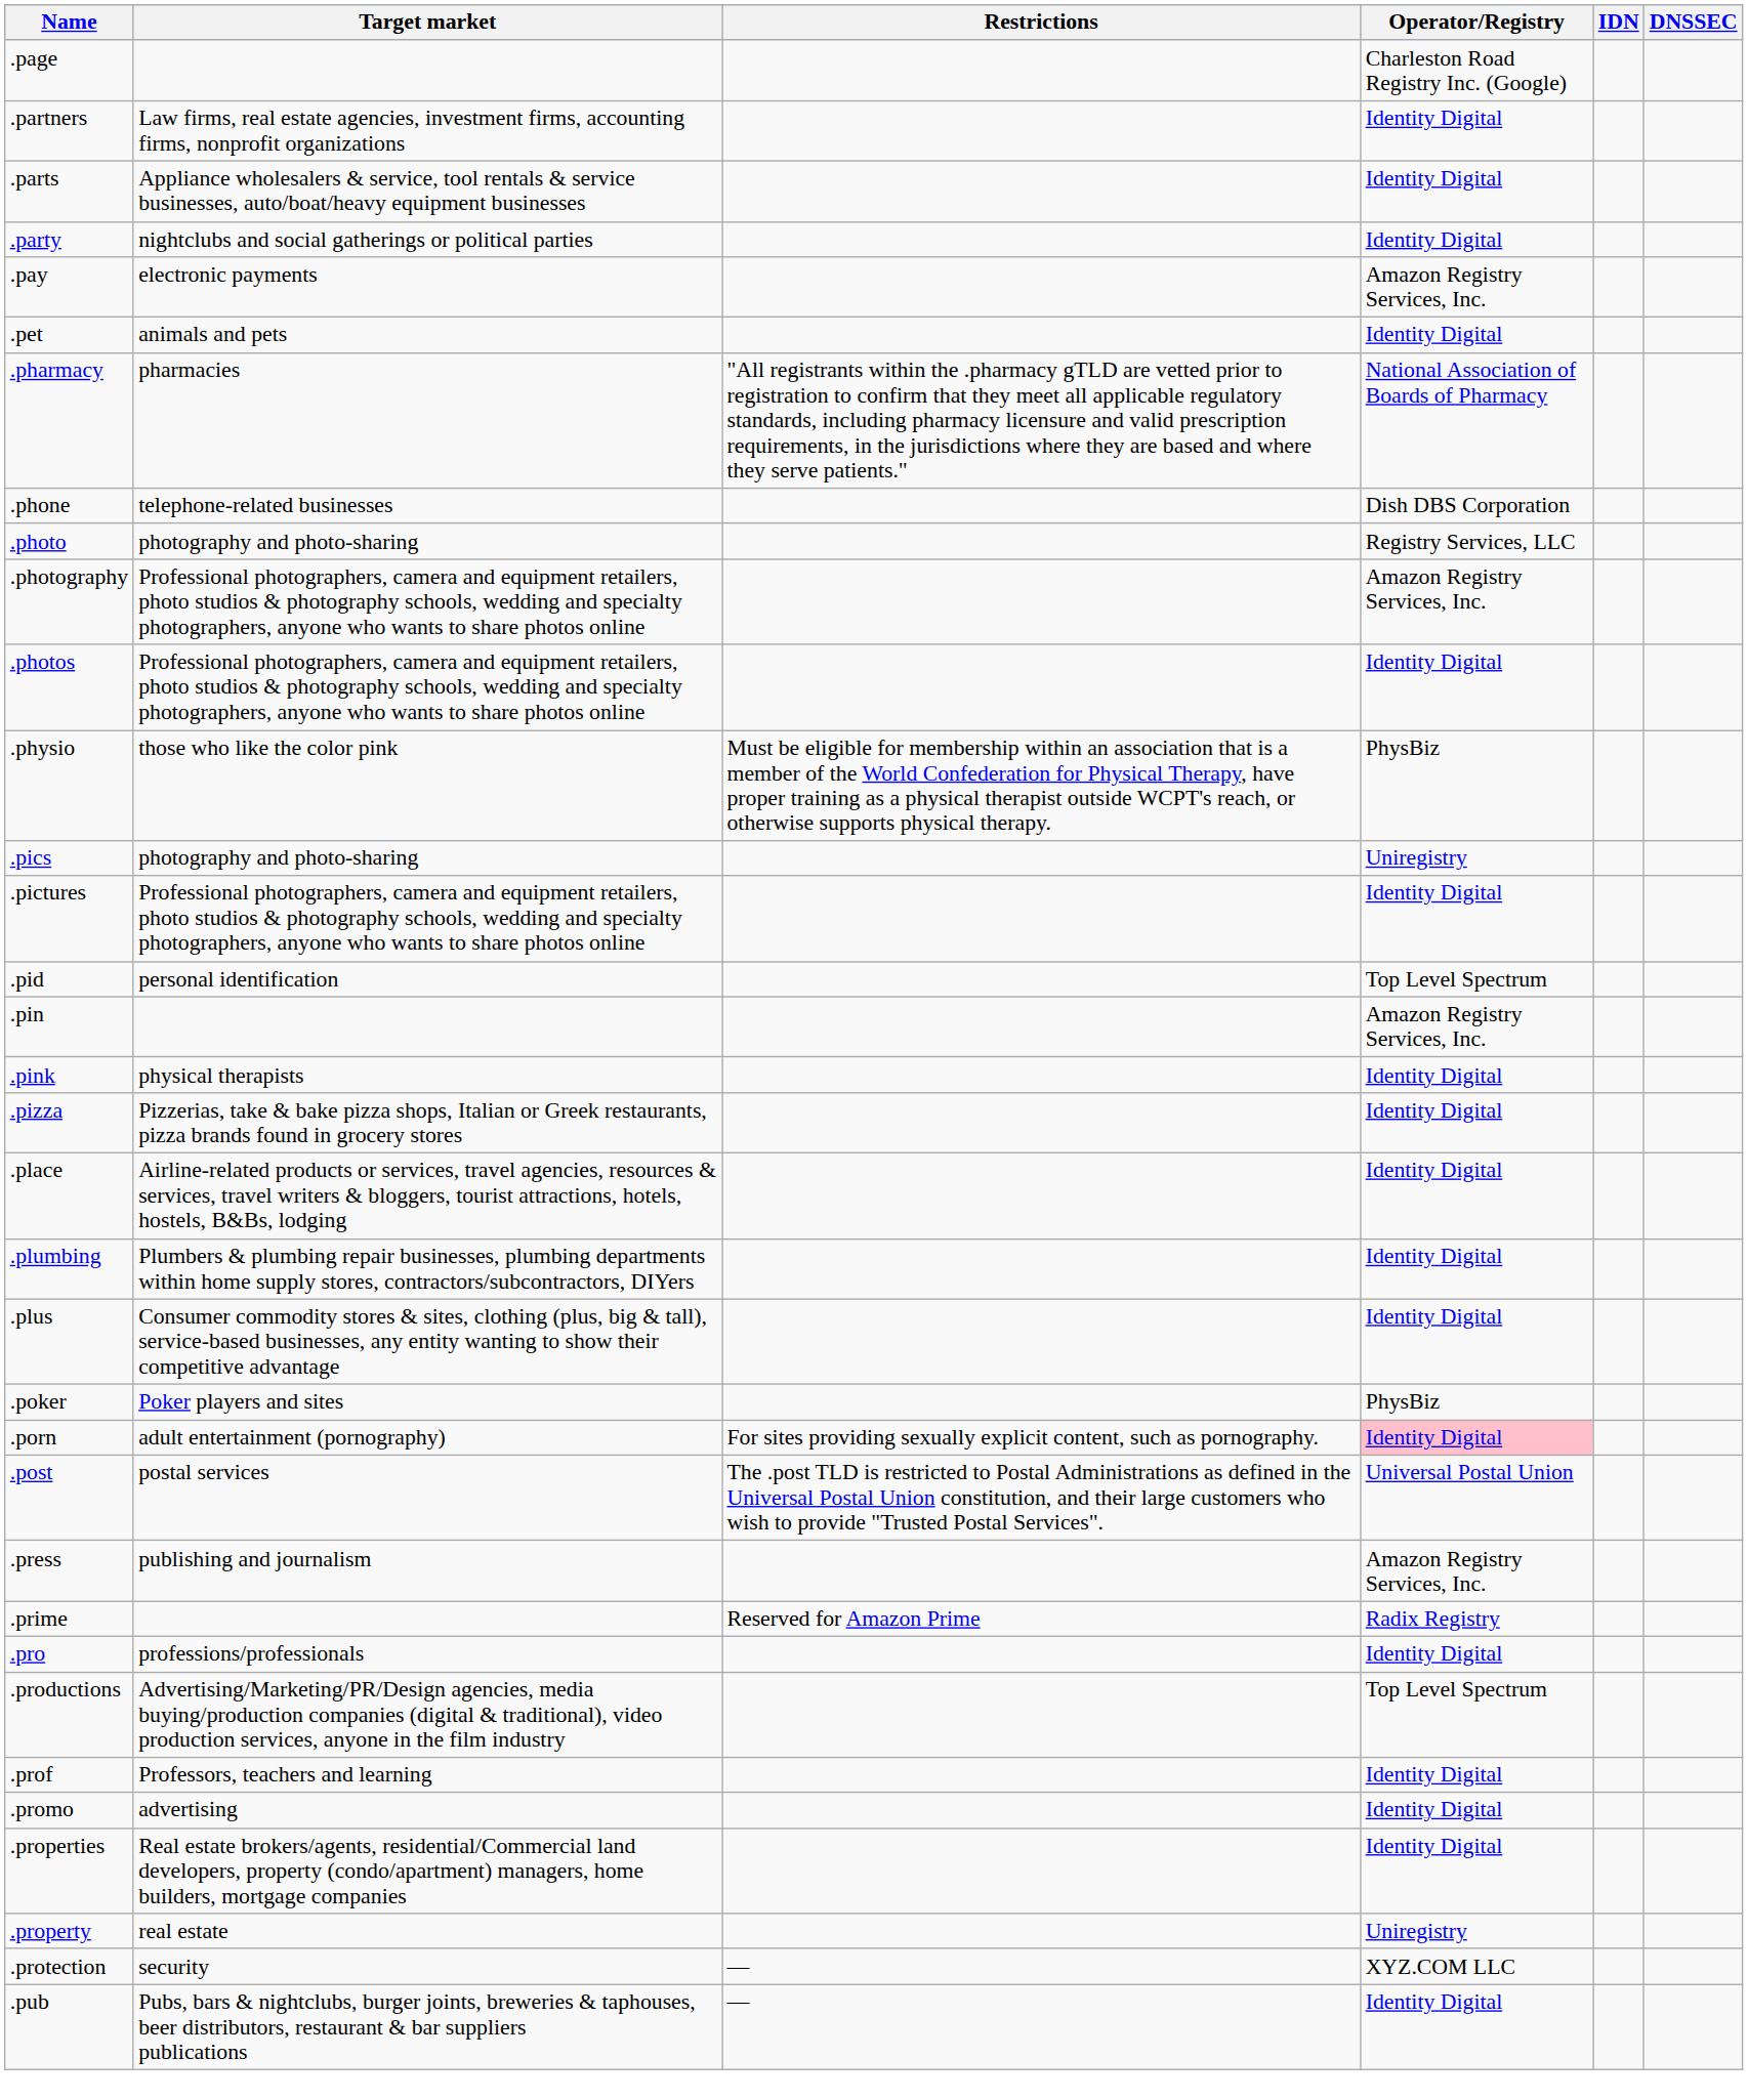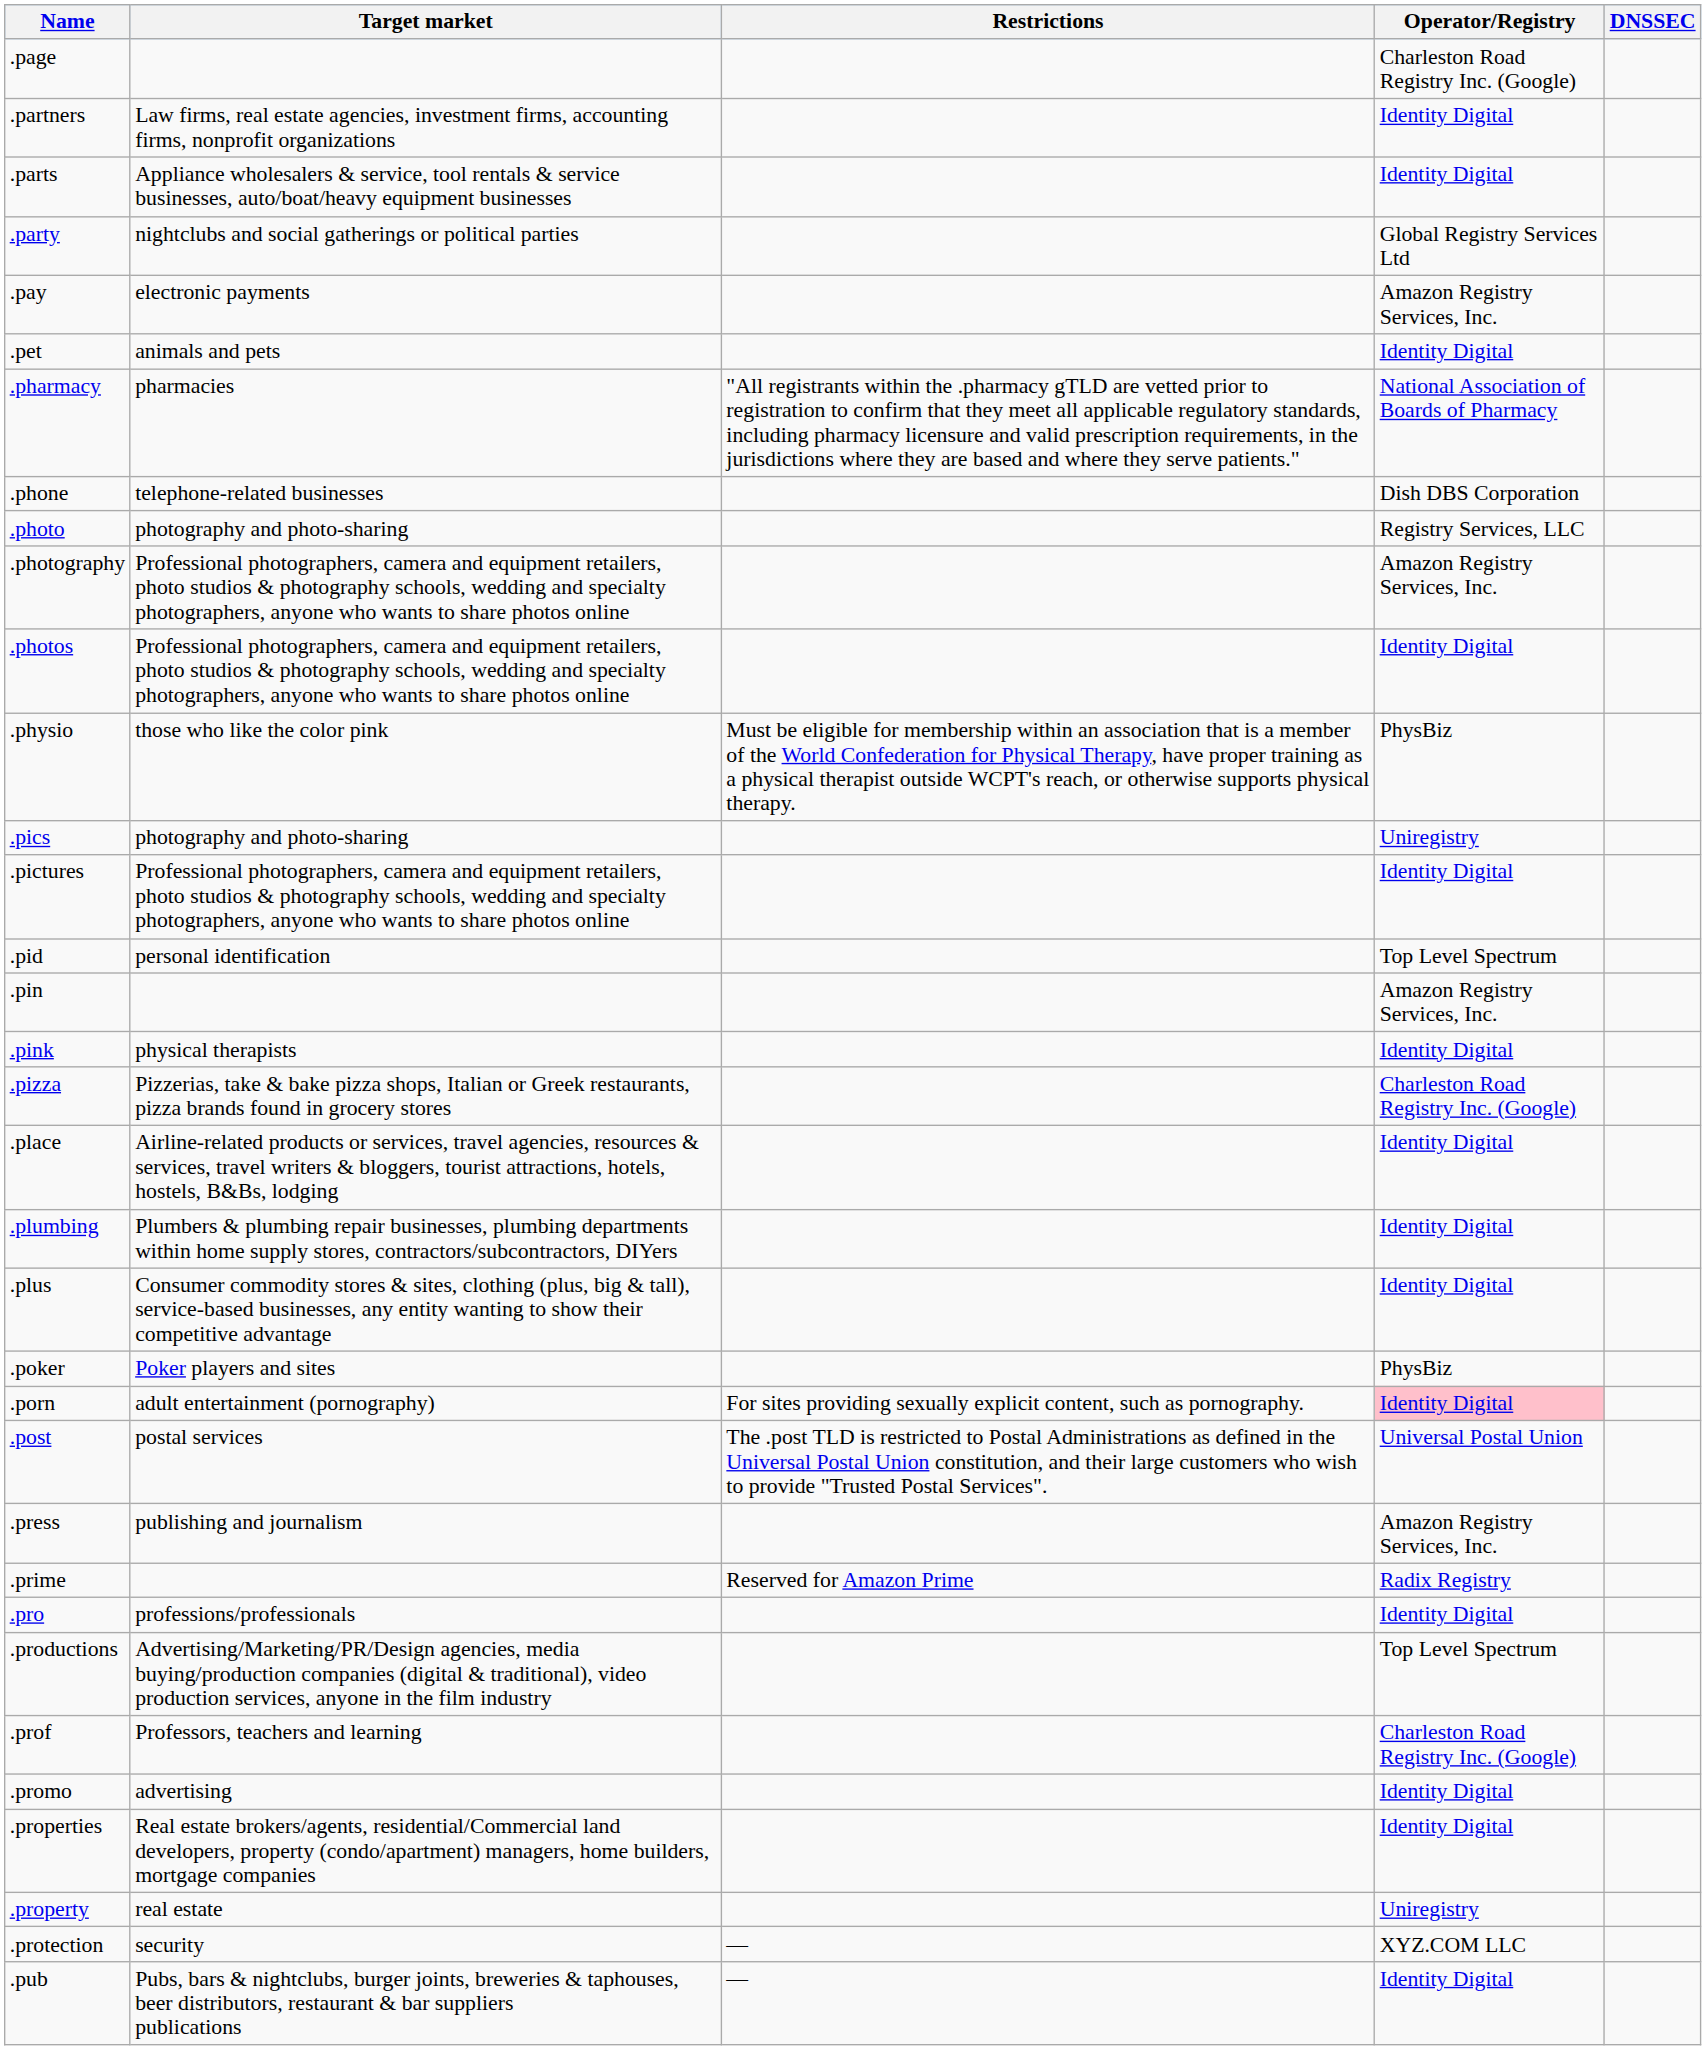- column: IDN
.party | Operator/Registry: Identity Digital -> Global Registry Services Ltd
.pizza | Operator/Registry: Identity Digital -> Charleston Road Registry Inc. (Google)
.prof | Operator/Registry: Identity Digital -> Charleston Road Registry Inc. (Google)
